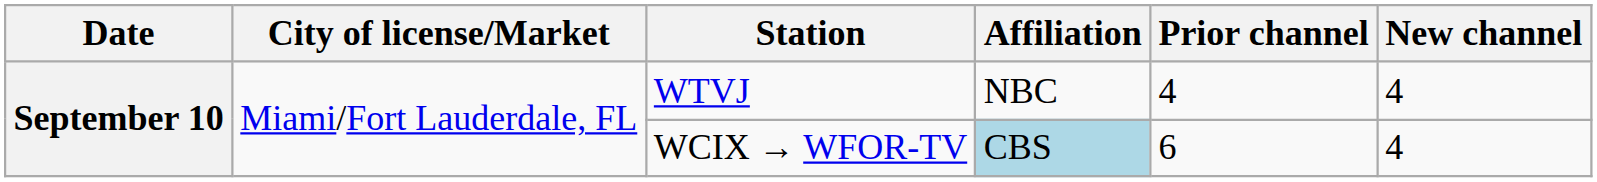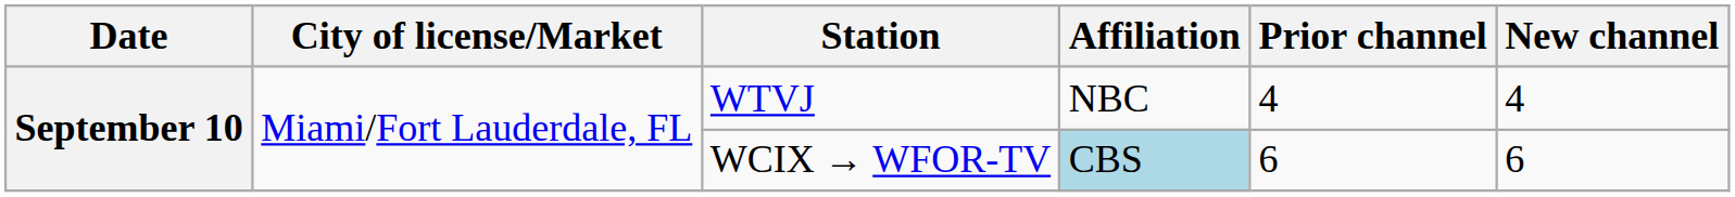WCIX → WFOR-TV | New channel: 4 -> 6
